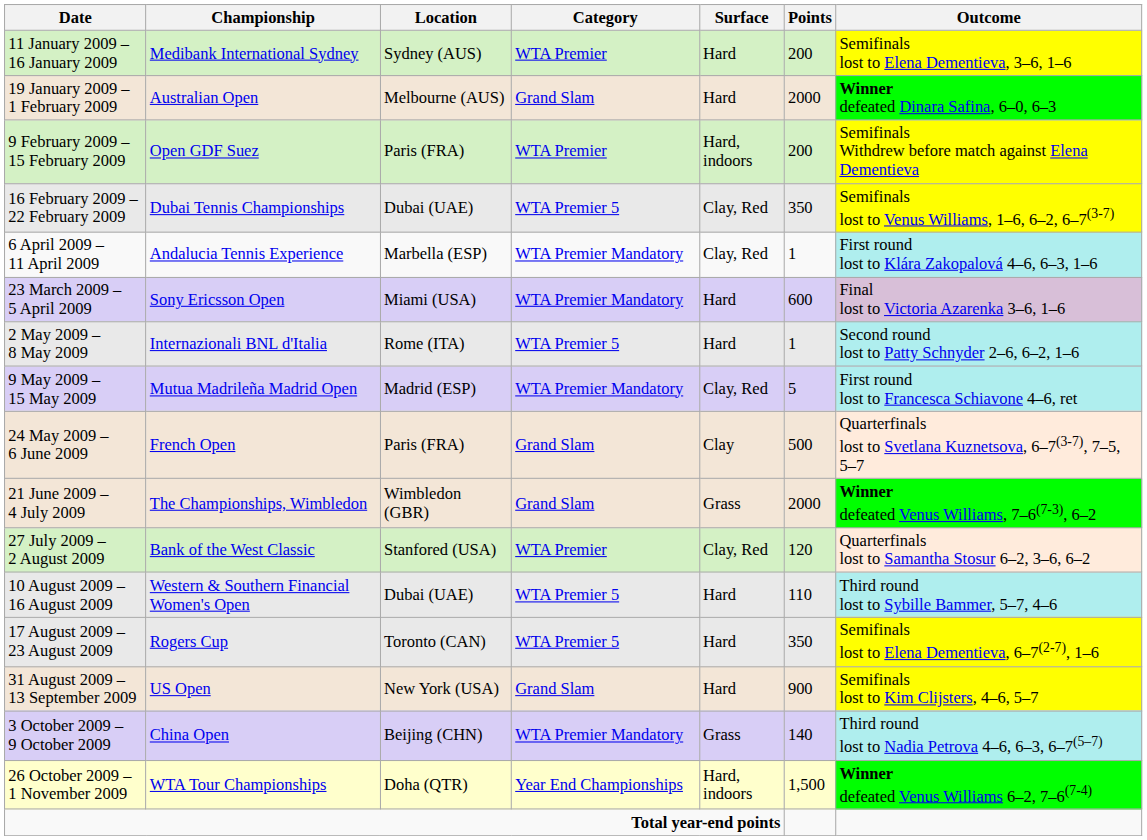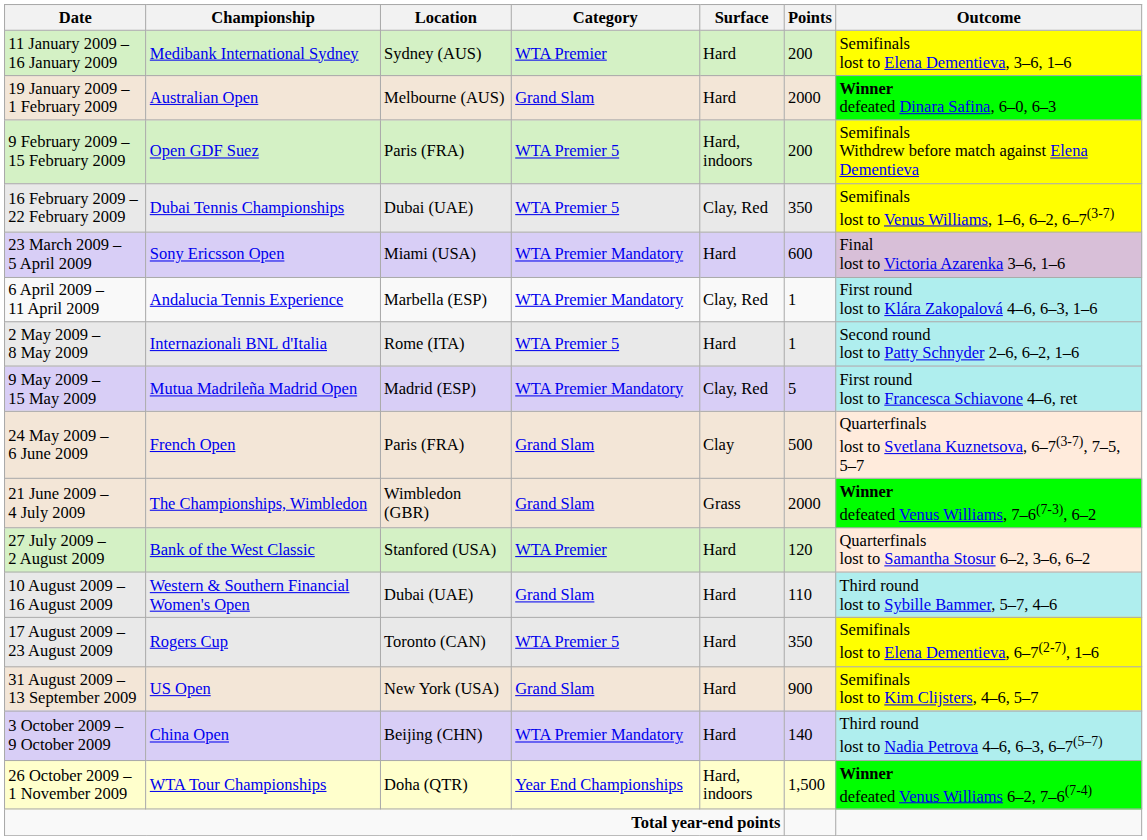9 February 2009 – 15 February 2009 | Category: WTA Premier -> WTA Premier 5
rows swapped: 23 March 2009 – 5 April 2009 <-> 6 April 2009 – 11 April 2009
27 July 2009 – 2 August 2009 | Surface: Clay, Red -> Hard
10 August 2009 – 16 August 2009 | Category: WTA Premier 5 -> Grand Slam
3 October 2009 – 9 October 2009 | Surface: Grass -> Hard
